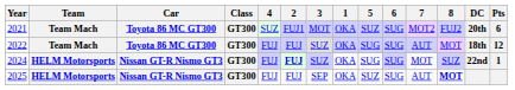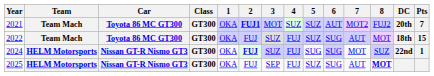columns swapped: 1 <-> 4
2021 | 2: normal -> bold
2021 | 6: SUG -> AUT
2021 | Pts: 6 -> 7
2022 | 5: SUG -> SUZ
2022 | Pts: 12 -> 15
